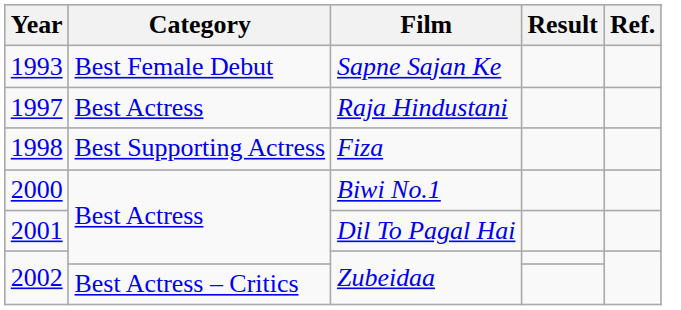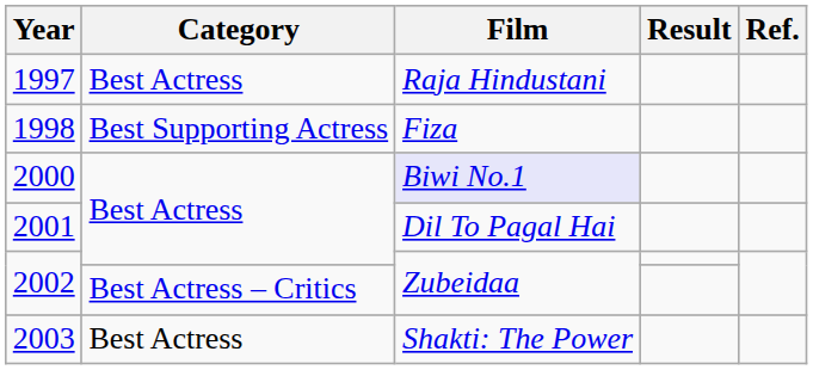- row: 1993 | Best Female Debut | Sapne Sajan Ke
2000 | Film: no background -> lavender background
+ row: 2003 | Best Actress | Shakti: The Power
